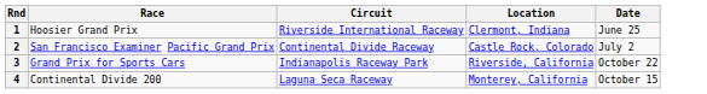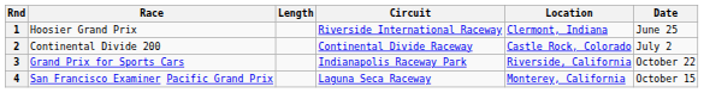+ column: Length
2 | Race: San Francisco Examiner Pacific Grand Prix -> Continental Divide 200
4 | Race: Continental Divide 200 -> San Francisco Examiner Pacific Grand Prix
